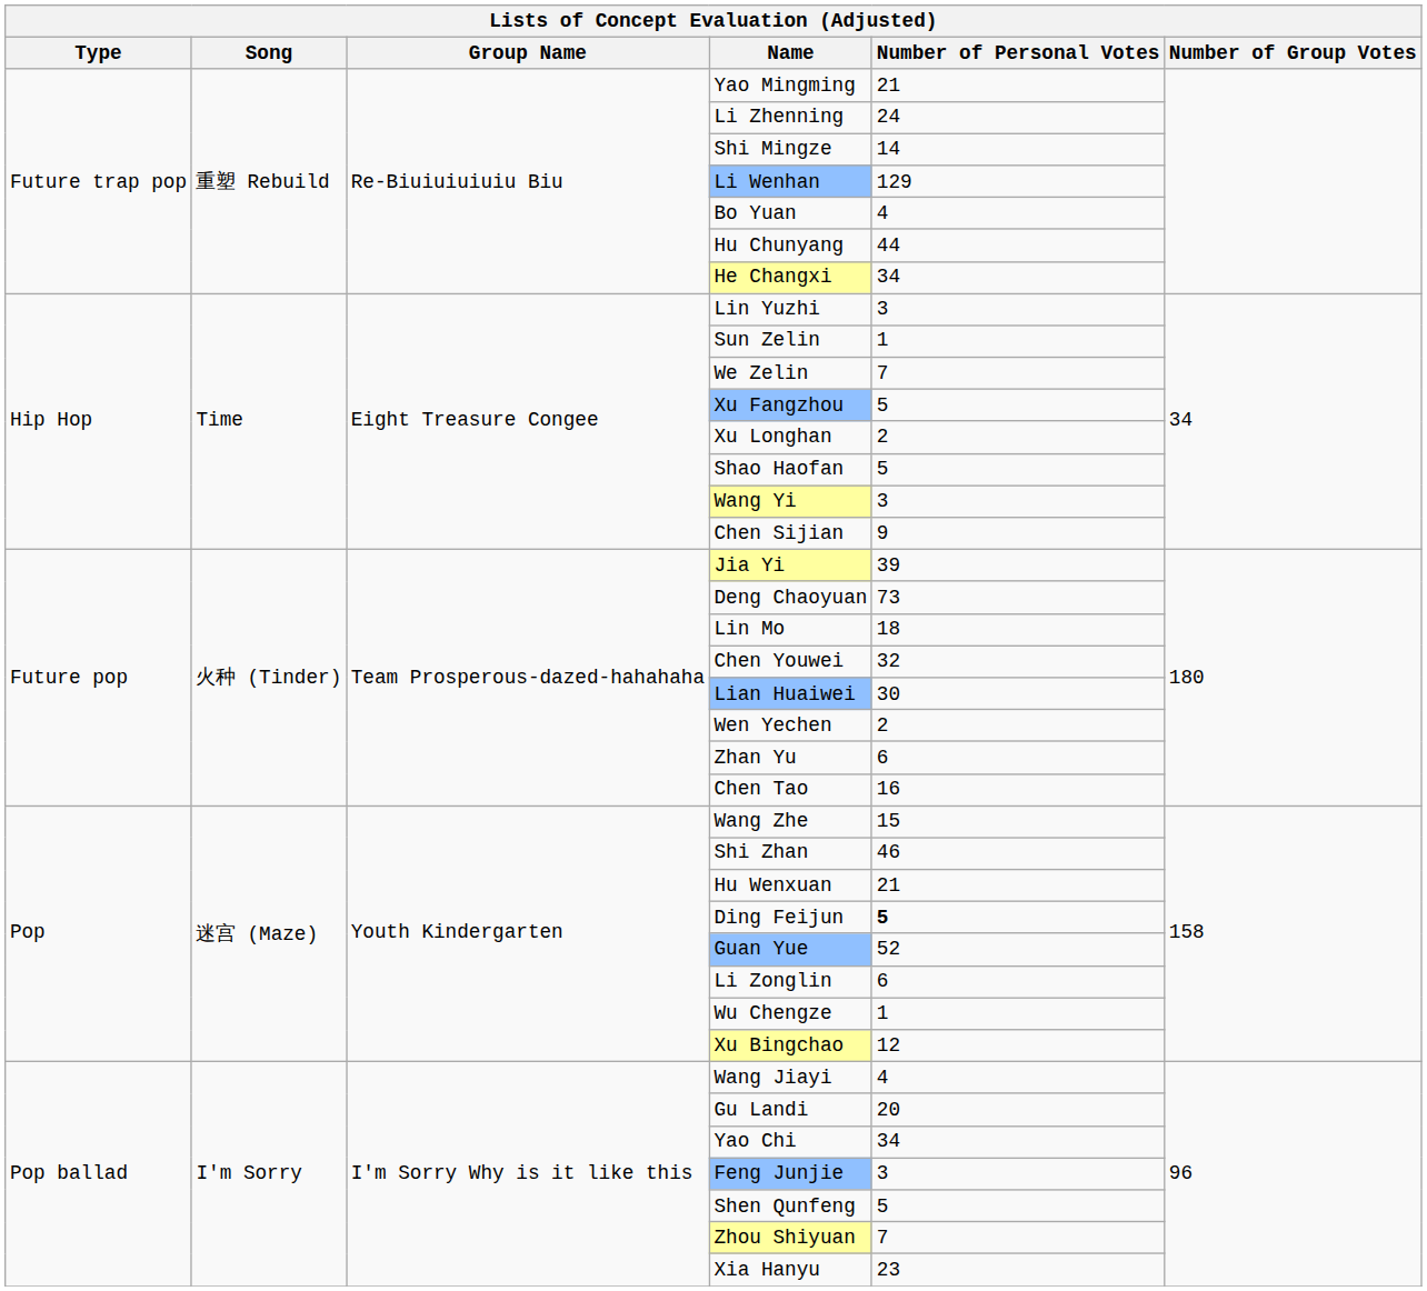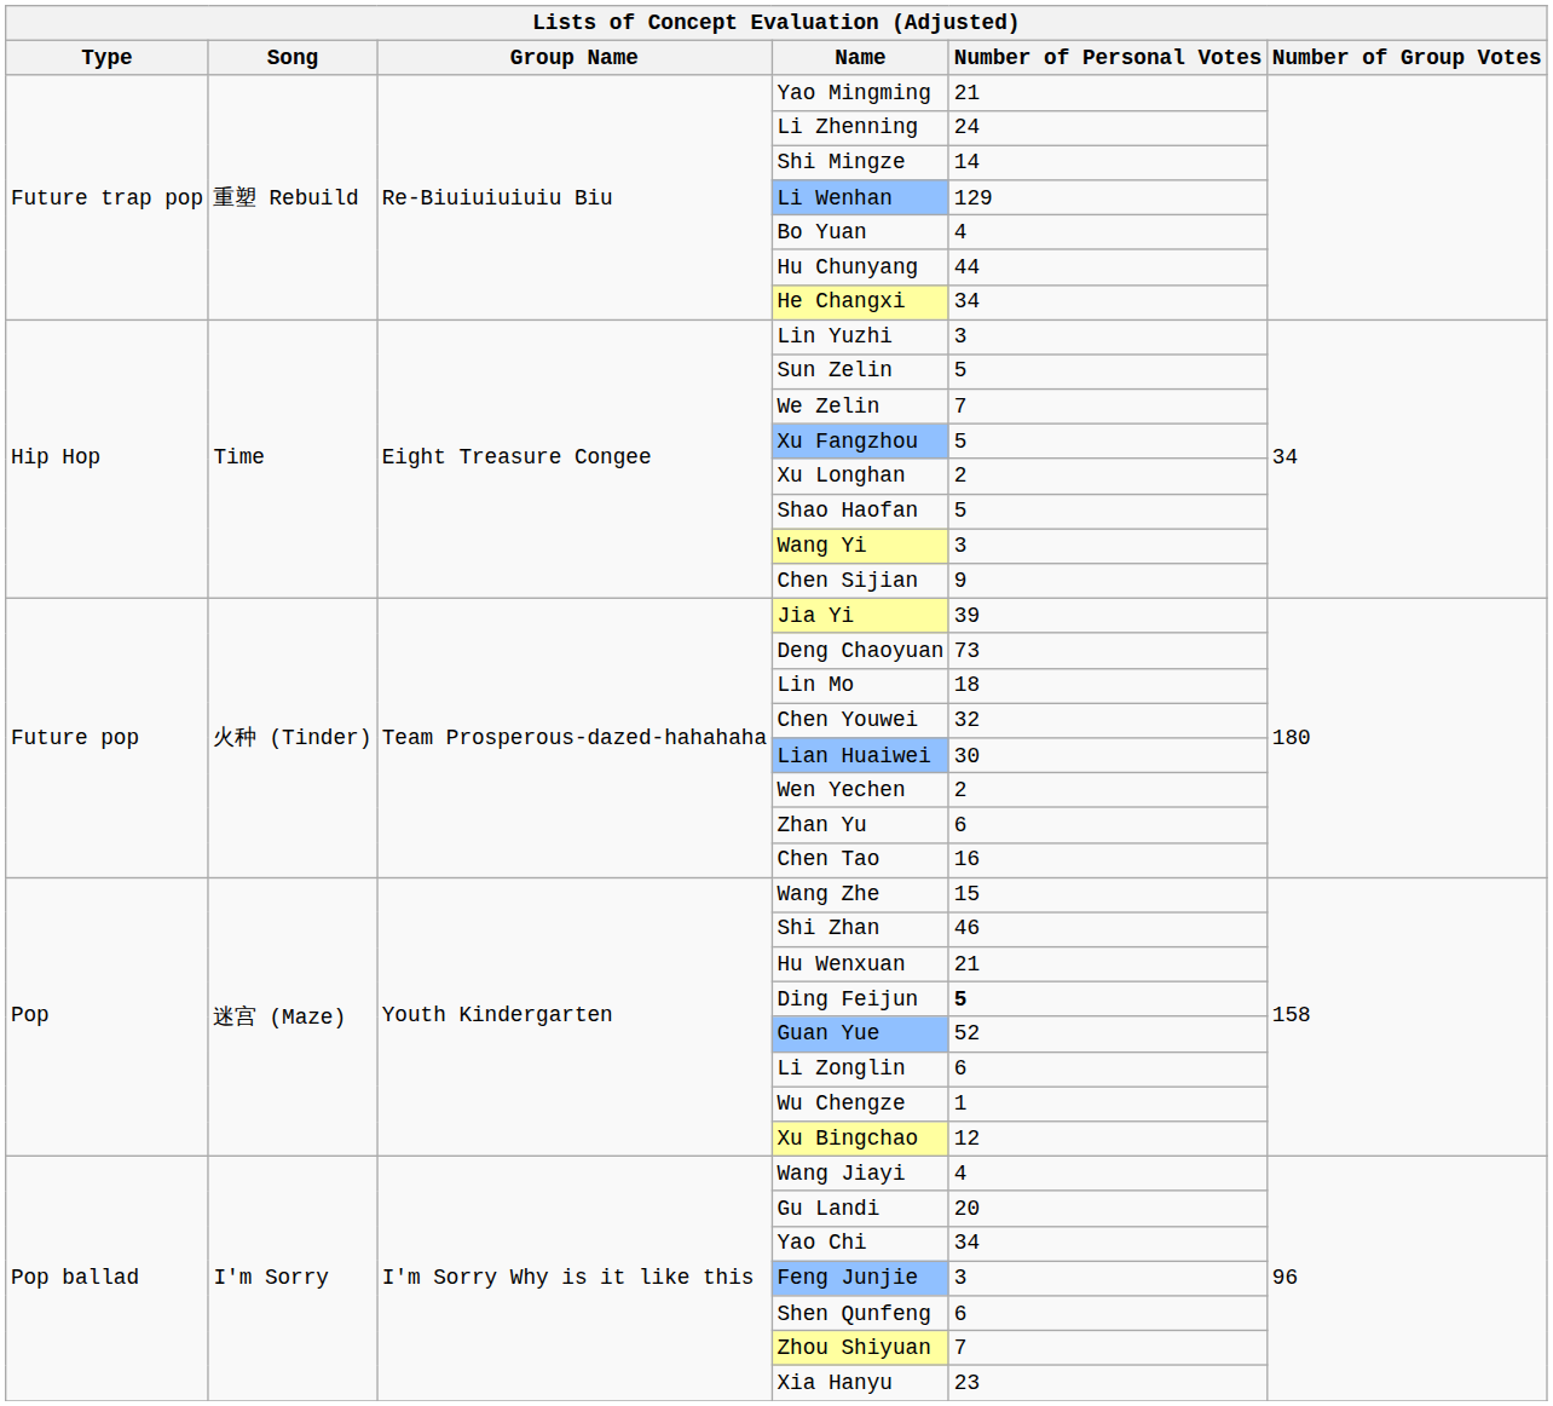Sun Zelin | Number of Personal Votes: 1 -> 5
Shen Qunfeng | Number of Personal Votes: 5 -> 6
